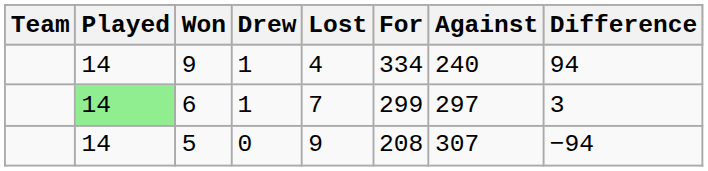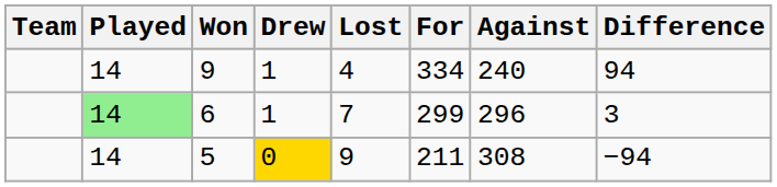6 | Against: 297 -> 296
5 | Drew: no background -> gold background
5 | For: 208 -> 211
5 | Against: 307 -> 308
